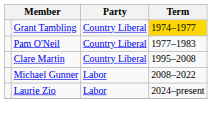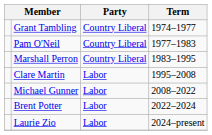Grant Tambling | Term: gold background -> no background
+ row: Marshall Perron | Country Liberal | 1983–1995
Clare Martin | Party: Country Liberal -> Labor
+ row: Brent Potter | Labor | 2022–2024
